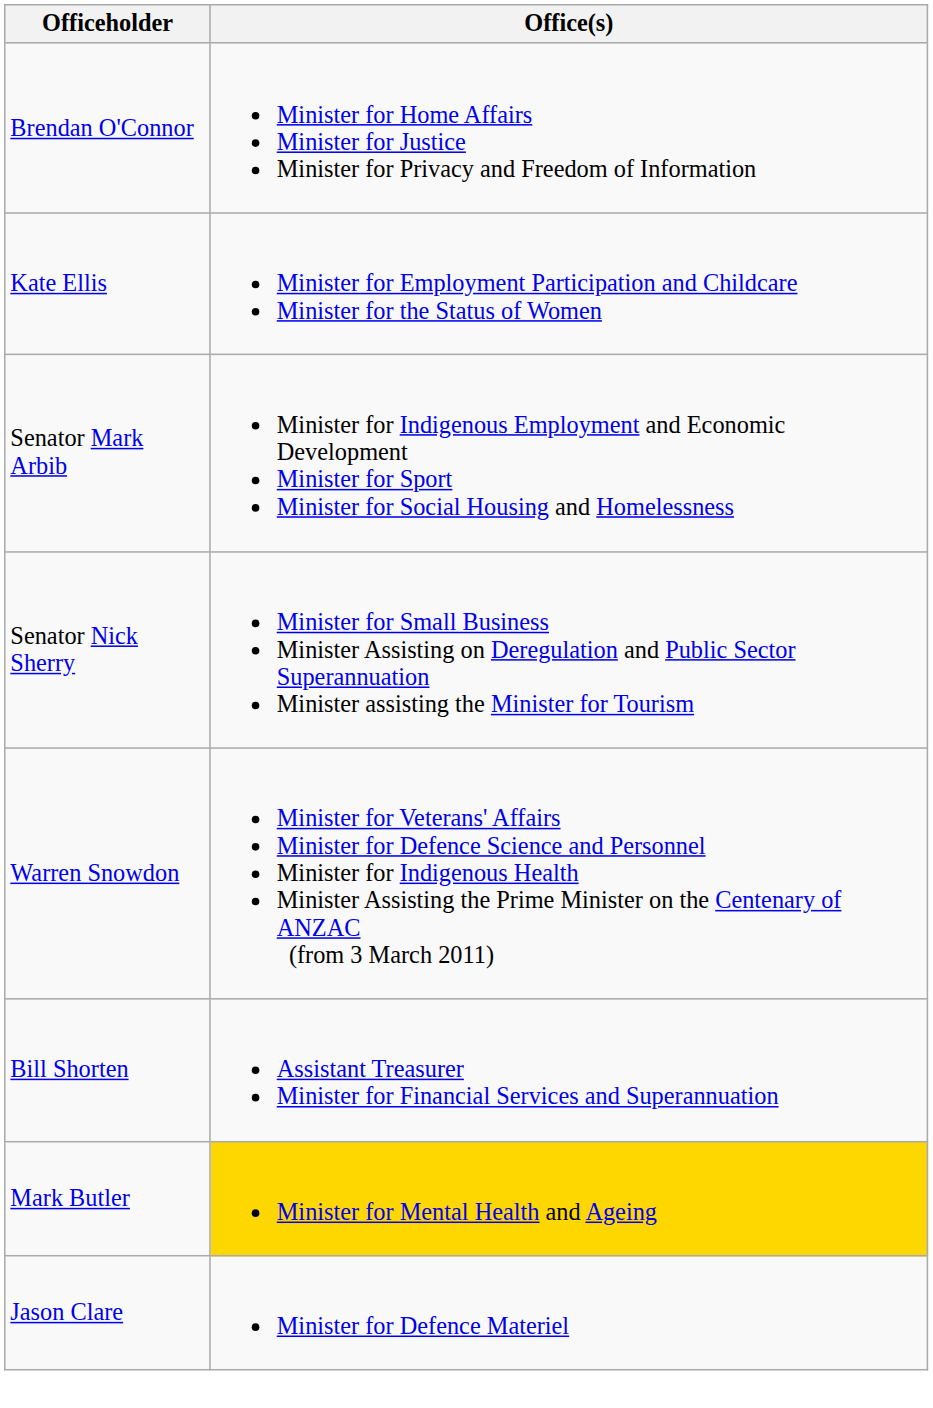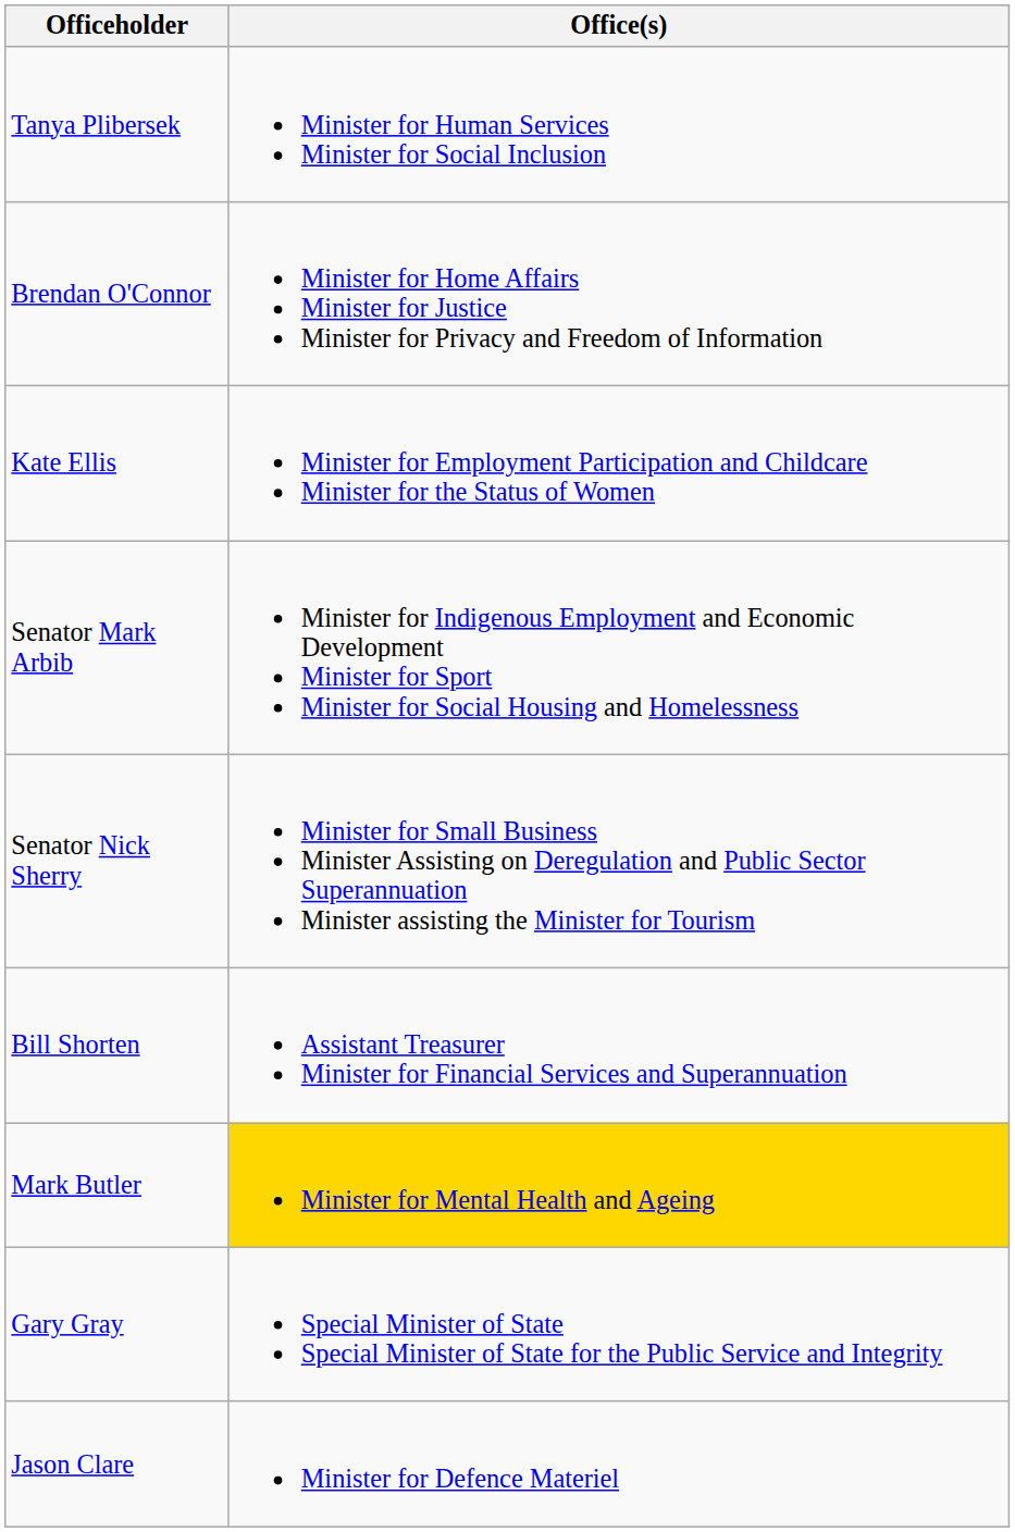+ row: Tanya Plibersek | Minister for Human Services Minister for Social Inclusion
- row: Warren Snowdon | Minister for Veterans' Affairs Minister for Defence Science and Personnel Minister for Indigenous Health Minister Assisting the Prime Minister on the Centenary of ANZAC (from 3 March 2011)
+ row: Gary Gray | Special Minister of State Special Minister of State for the Public Service and Integrity
